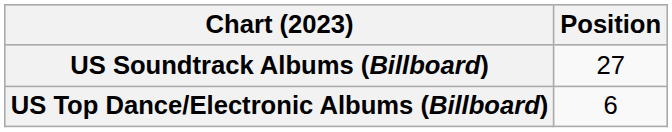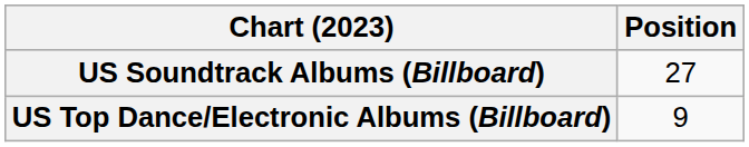US Top Dance/Electronic Albums (Billboard) | Position: 6 -> 9
